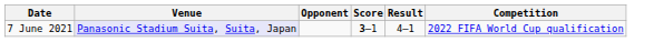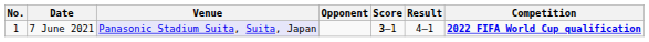+ column: No. | 1
7 June 2021 | Competition: normal -> bold
